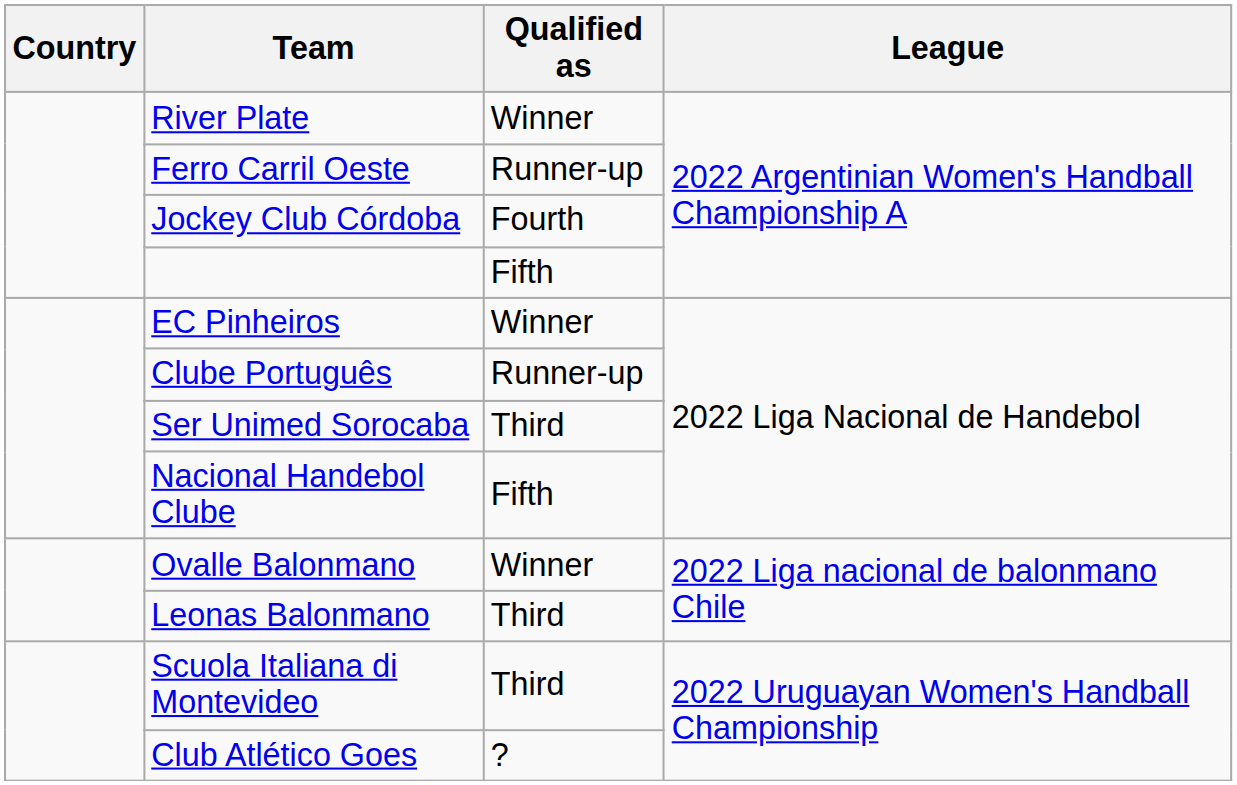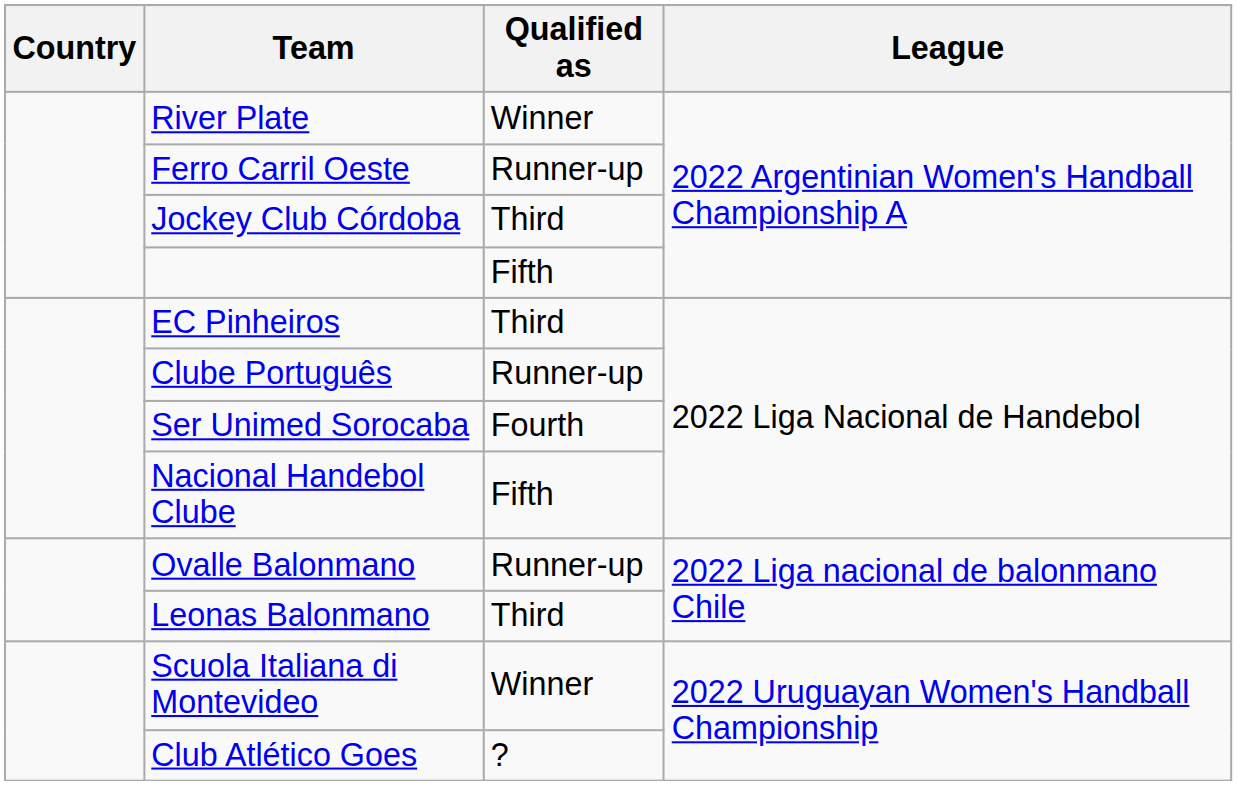Jockey Club Córdoba | Qualified as: Fourth -> Third
EC Pinheiros | Qualified as: Winner -> Third
Ser Unimed Sorocaba | Qualified as: Third -> Fourth
Ovalle Balonmano | Qualified as: Winner -> Runner-up
Scuola Italiana di Montevideo | Qualified as: Third -> Winner
